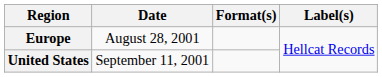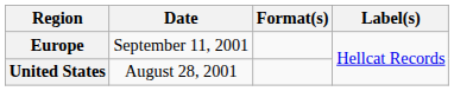Europe | Date: August 28, 2001 -> September 11, 2001
United States | Date: September 11, 2001 -> August 28, 2001
